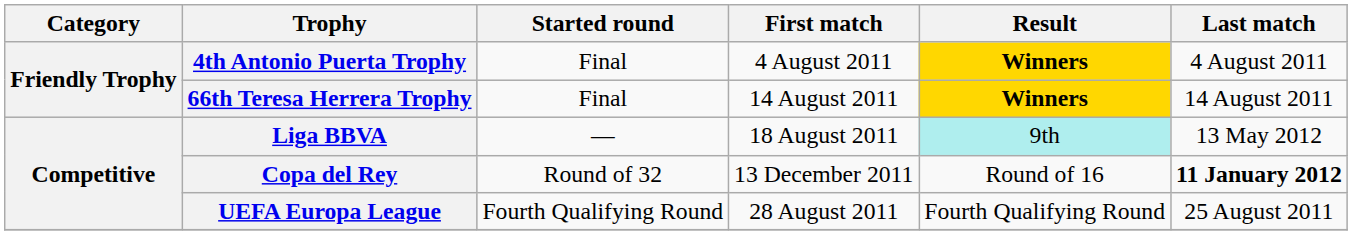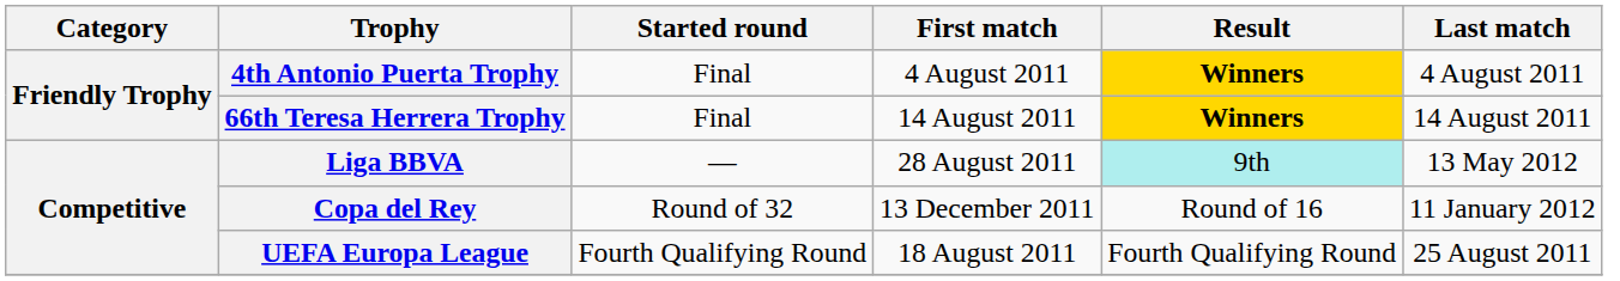Liga BBVA | First match: 18 August 2011 -> 28 August 2011
Copa del Rey | Last match: bold -> normal
UEFA Europa League | First match: 28 August 2011 -> 18 August 2011
